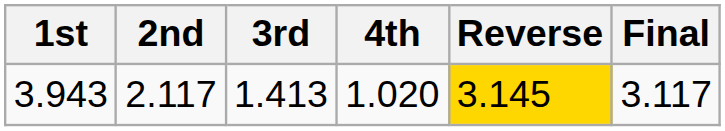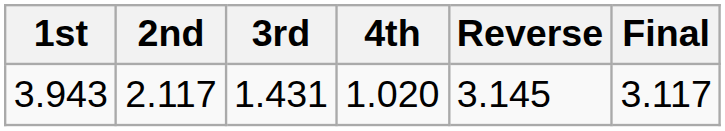3.943 | 3rd: 1.413 -> 1.431
3.943 | Reverse: gold background -> no background
